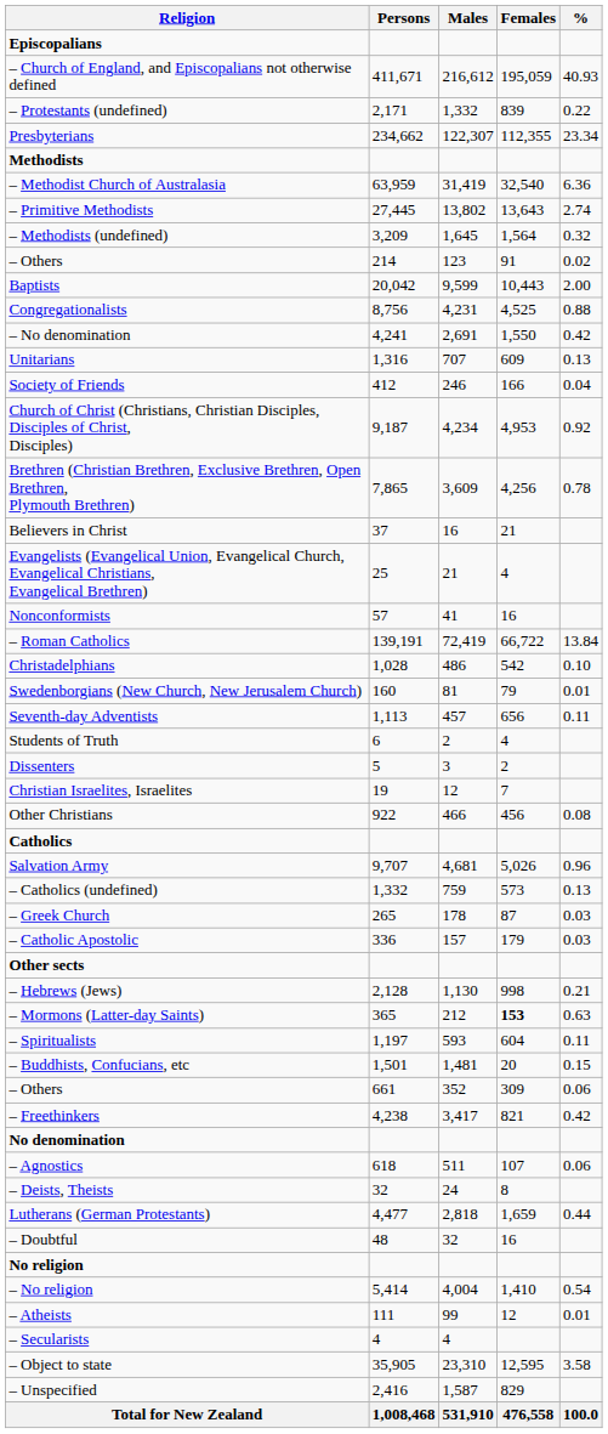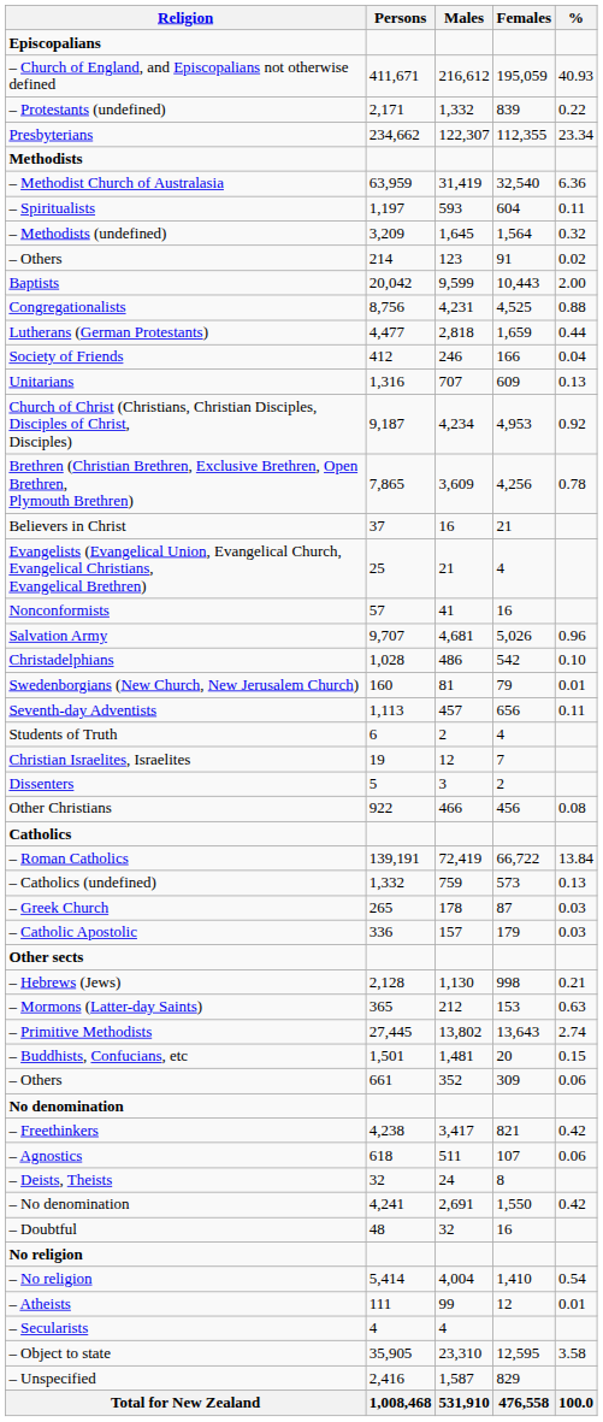rows swapped: – Primitive Methodists <-> – Spiritualists
rows swapped: Lutherans (German Protestants) <-> – No denomination
rows swapped: Unitarians <-> Society of Friends
rows swapped: Salvation Army <-> – Roman Catholics
rows swapped: Dissenters <-> Christian Israelites, Israelites
– Mormons (Latter-day Saints) | Females: bold -> normal
rows swapped: No denomination <-> – Freethinkers
